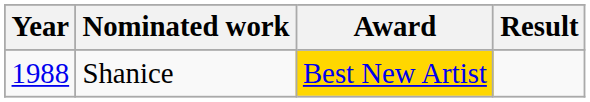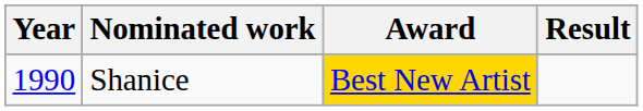Shanice | Year: 1988 -> 1990
